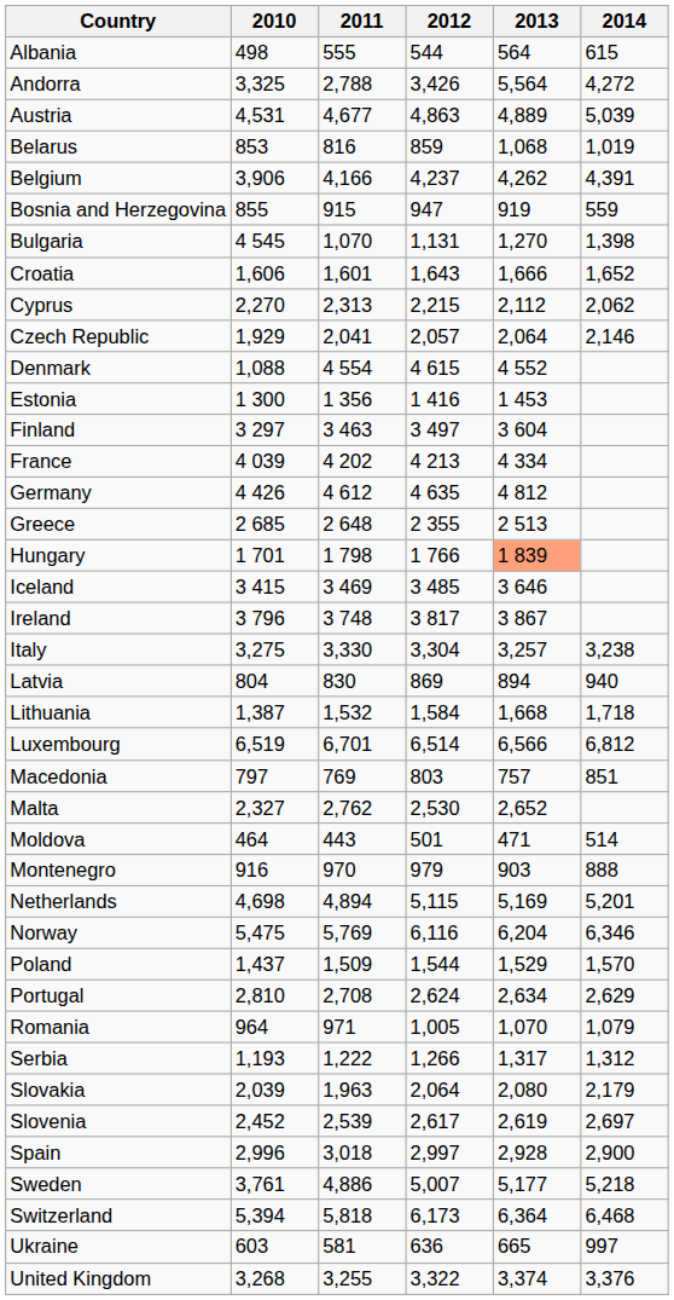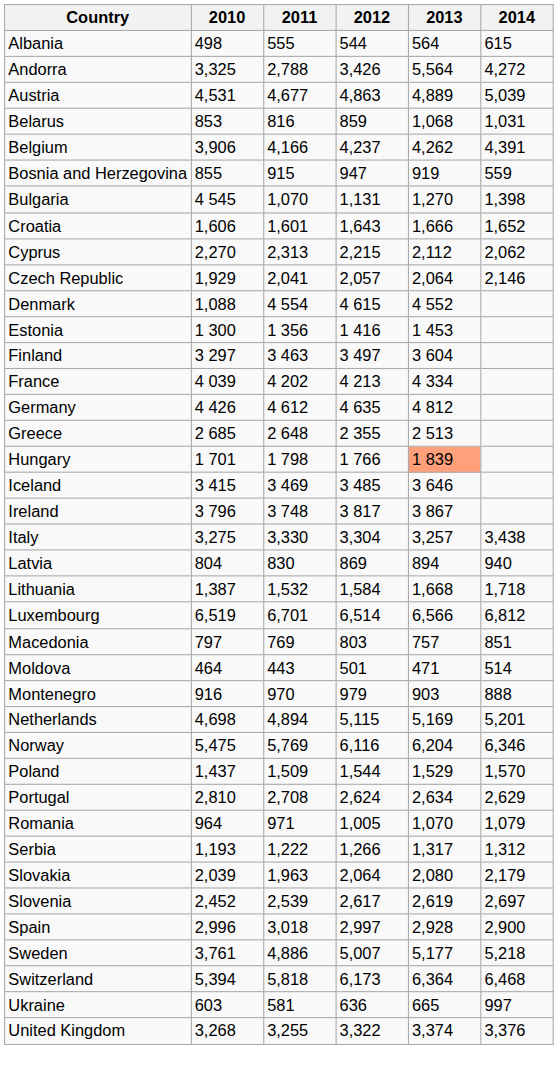Belarus | 2014: 1,019 -> 1,031
Italy | 2014: 3,238 -> 3,438
- row: Malta | 2,327 | 2,762 | 2,530 | 2,652
